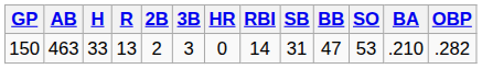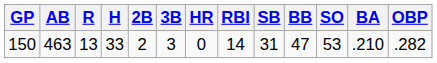columns swapped: R <-> H
